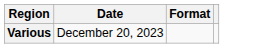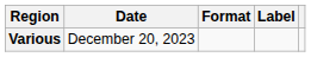+ column: Label
